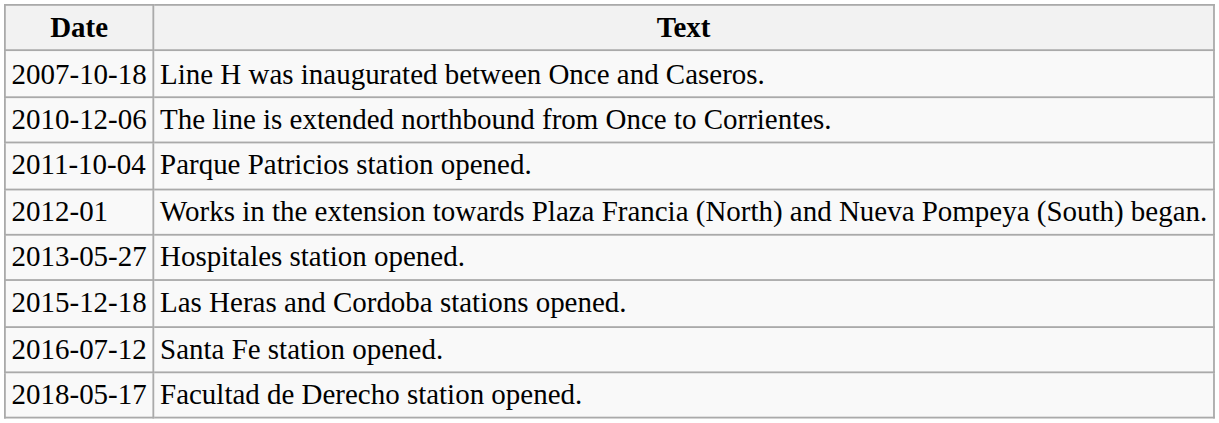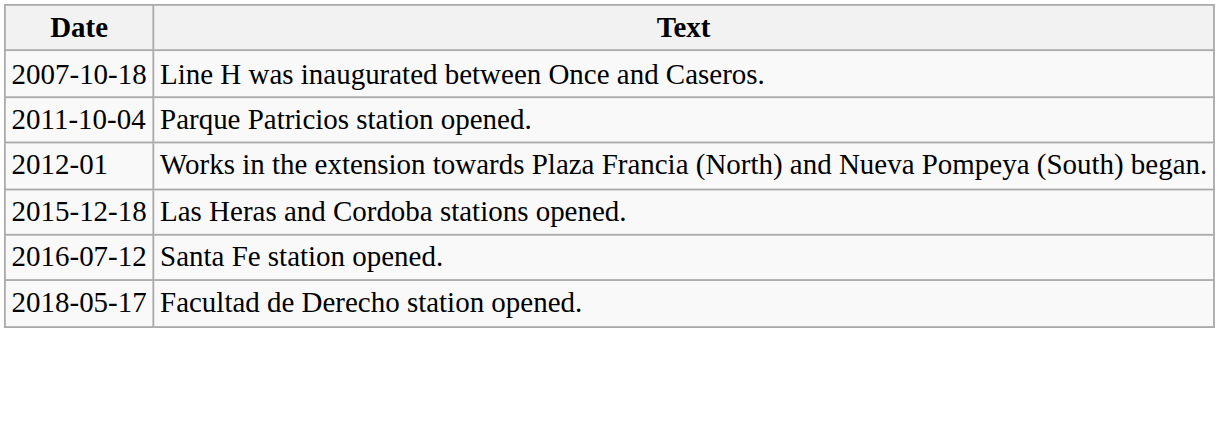- row: 2010-12-06 | The line is extended northbound from Once to Corrientes.
- row: 2013-05-27 | Hospitales station opened.
